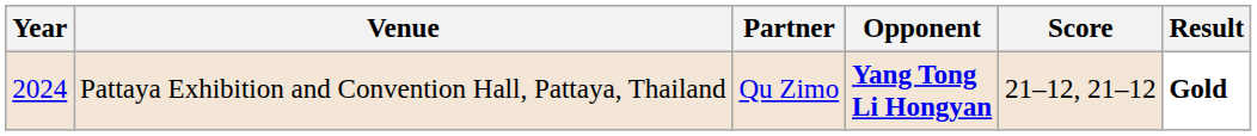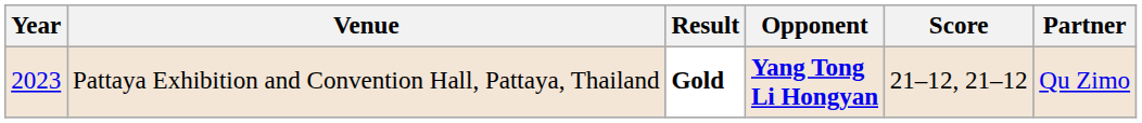columns swapped: Partner <-> Result
Pattaya Exhibition and Convention Hall, Pattaya, Thailand | Year: 2024 -> 2023
